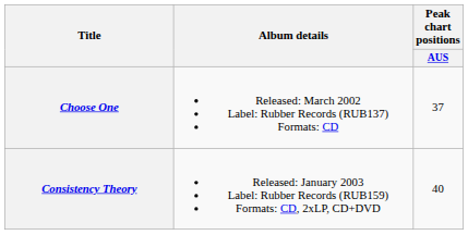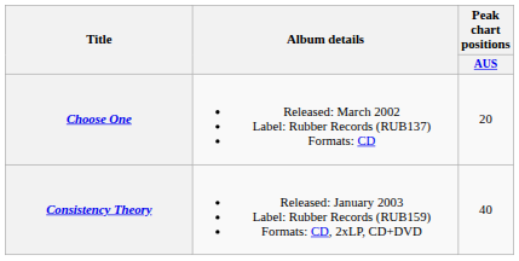Choose One | Peak chart positions / AUS: 37 -> 20
